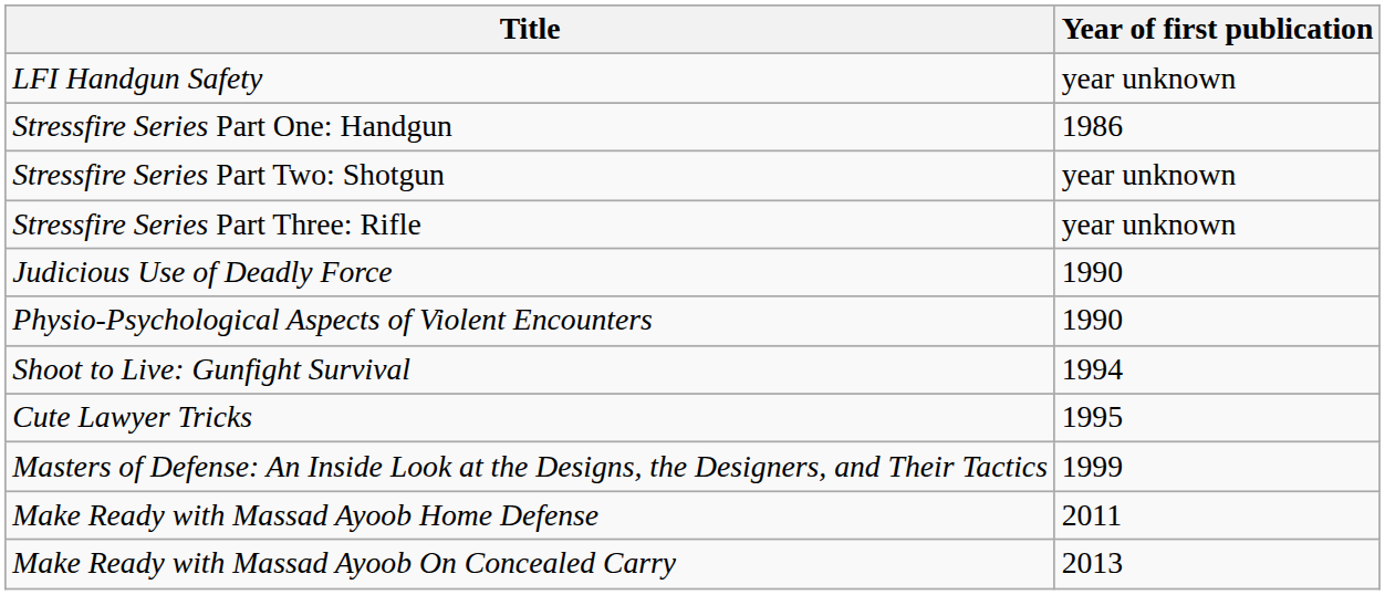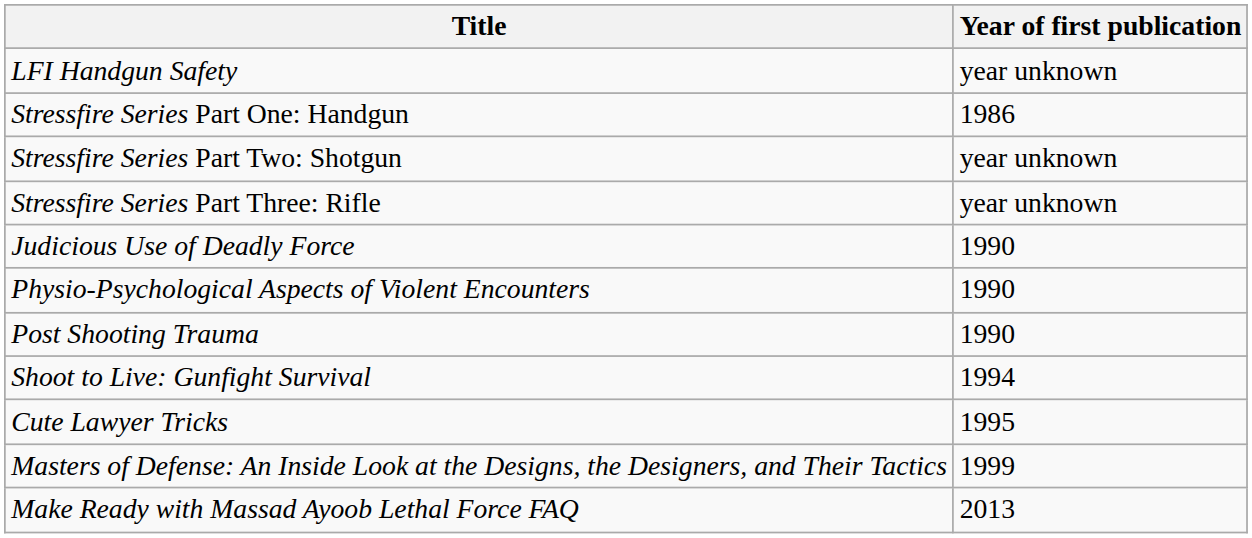+ row: Post Shooting Trauma | 1990
- row: Make Ready with Massad Ayoob Home Defense | 2011
- row: Make Ready with Massad Ayoob On Concealed Carry | 2013
+ row: Make Ready with Massad Ayoob Lethal Force FAQ | 2013
